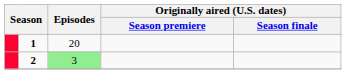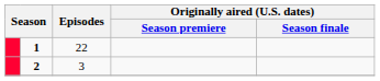1 | Episodes: 20 -> 22
2 | Episodes: lightgreen background -> no background
